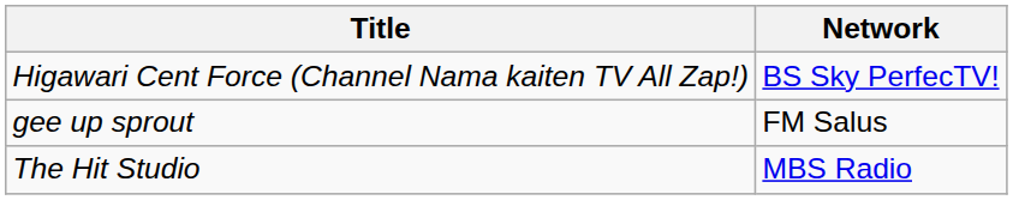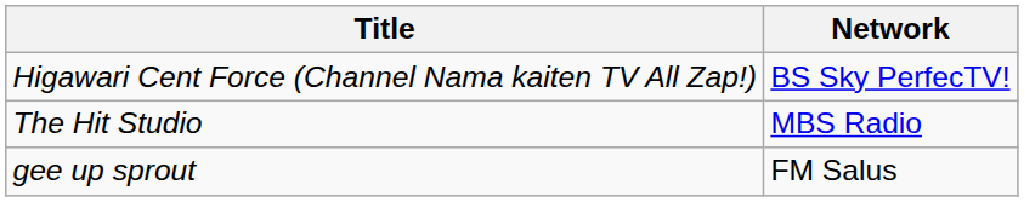rows swapped: gee up sprout <-> The Hit Studio
